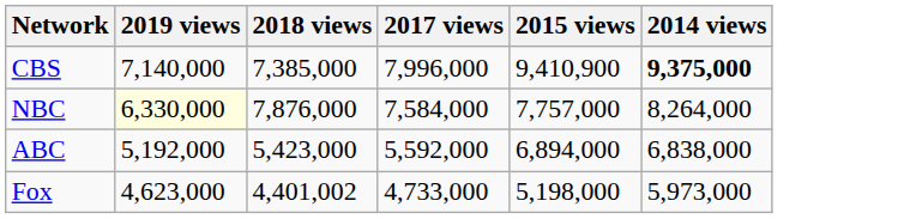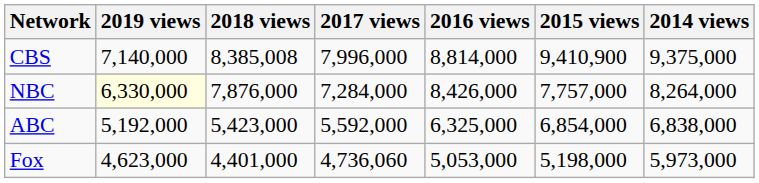+ column: 2016 views | 8,814,000 | 8,426,000 | 6,325,000 | 5,053,000
CBS | 2018 views: 7,385,000 -> 8,385,008
CBS | 2014 views: bold -> normal
NBC | 2017 views: 7,584,000 -> 7,284,000
ABC | 2015 views: 6,894,000 -> 6,854,000
Fox | 2018 views: 4,401,002 -> 4,401,000
Fox | 2017 views: 4,733,000 -> 4,736,060
